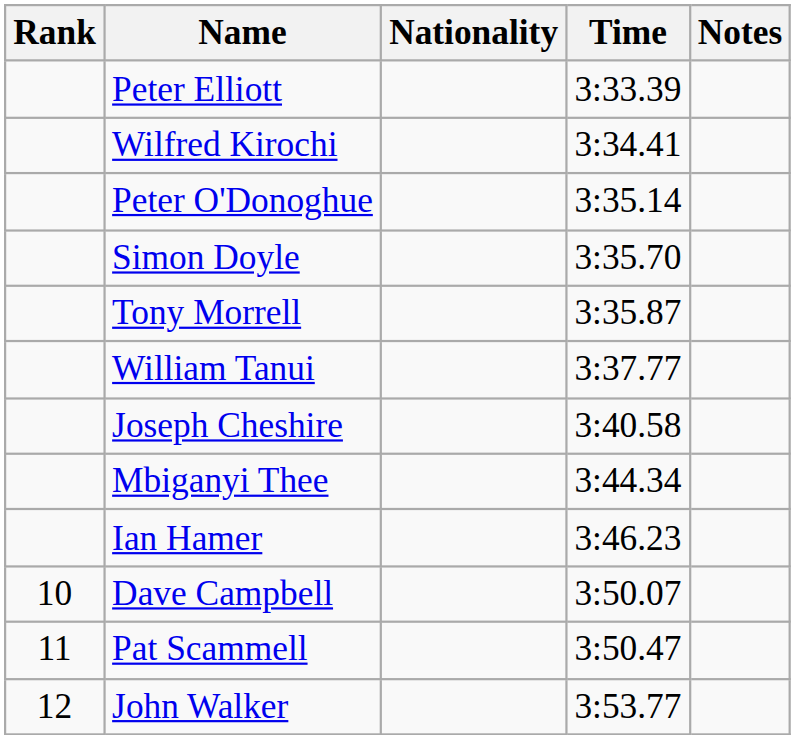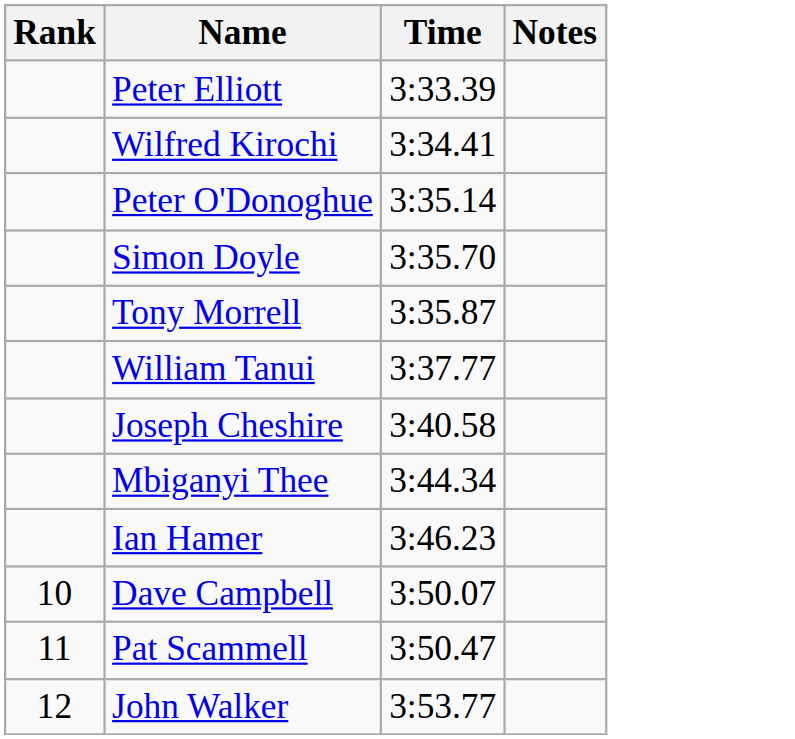- column: Nationality
